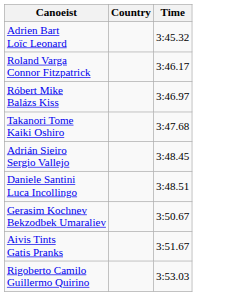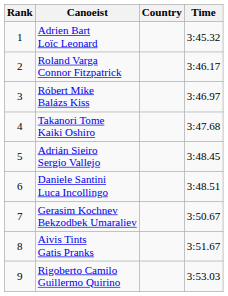+ column: Rank | 1 | 2 | 3 | 4 | 5 | 6 | 7 | 8 | 9
